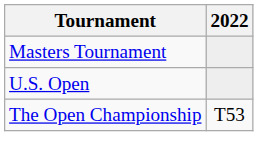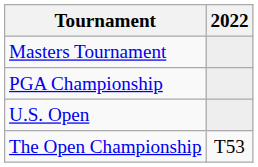+ row: PGA Championship
